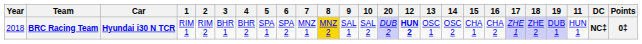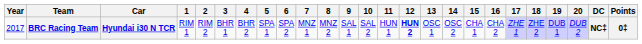columns swapped: 11 <-> 20
BRC Racing Team | Year: 2018 -> 2017
BRC Racing Team | 8: gold background -> no background
